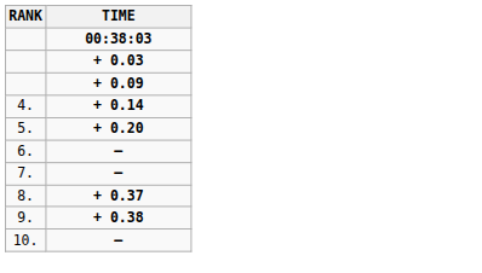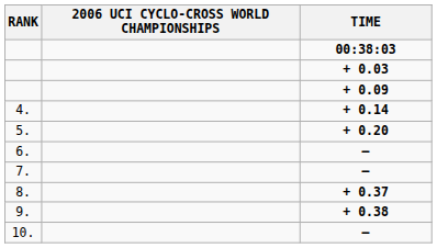+ column: 2006 UCI CYCLO-CROSS WORLD CHAMPIONSHIPS
